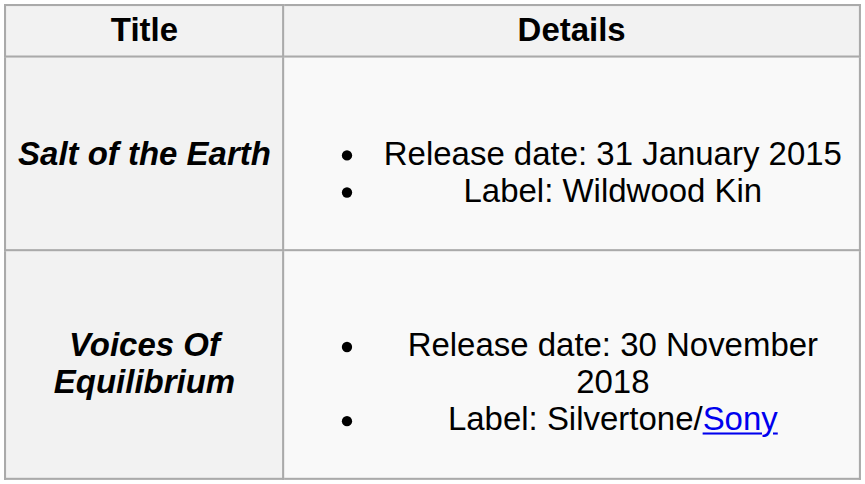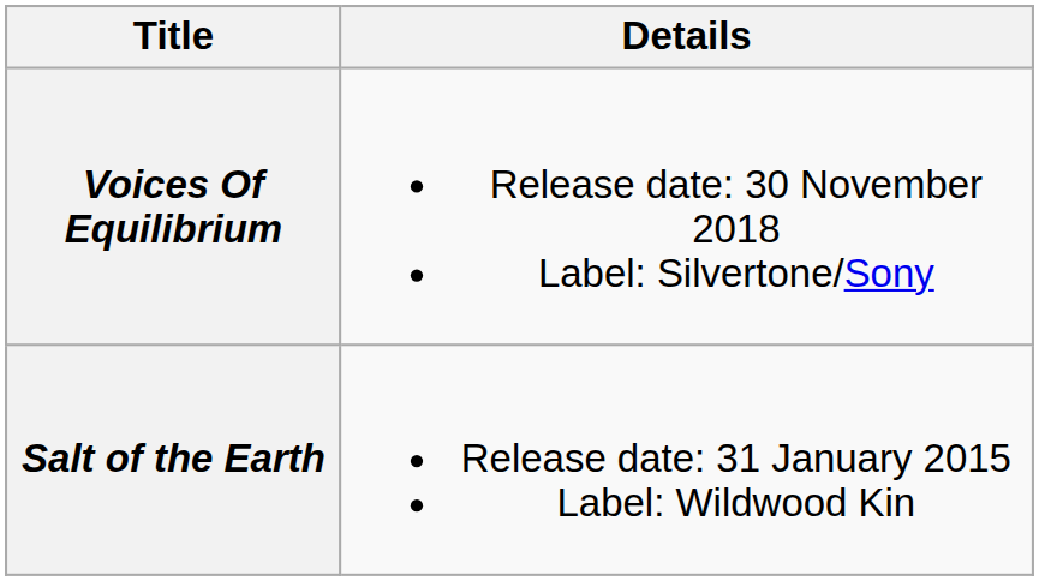rows swapped: Salt of the Earth <-> Voices Of Equilibrium
